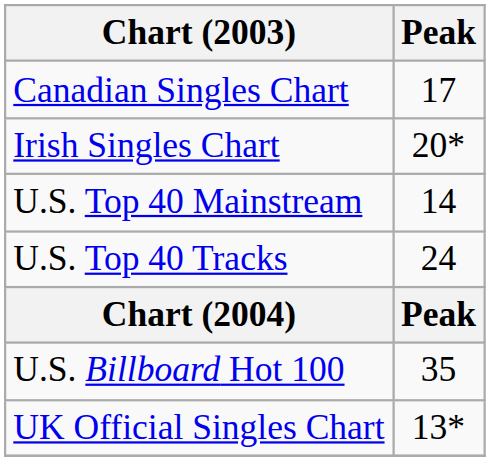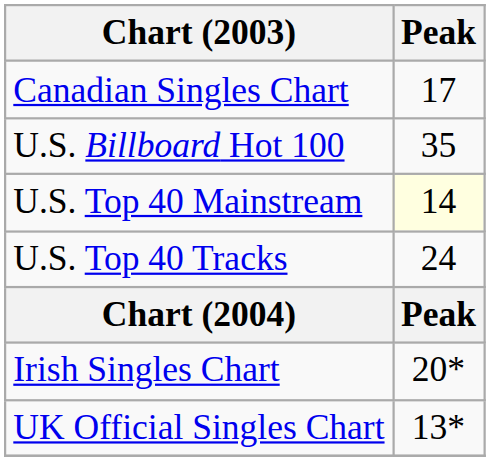rows swapped: U.S. Billboard Hot 100 <-> Irish Singles Chart
U.S. Top 40 Mainstream | Peak: no background -> lightyellow background
